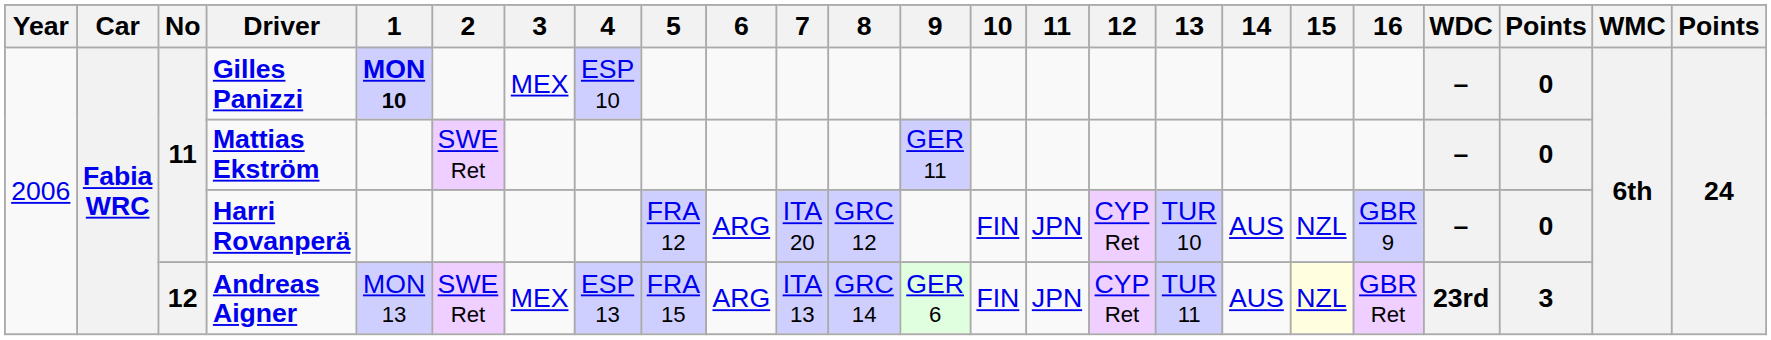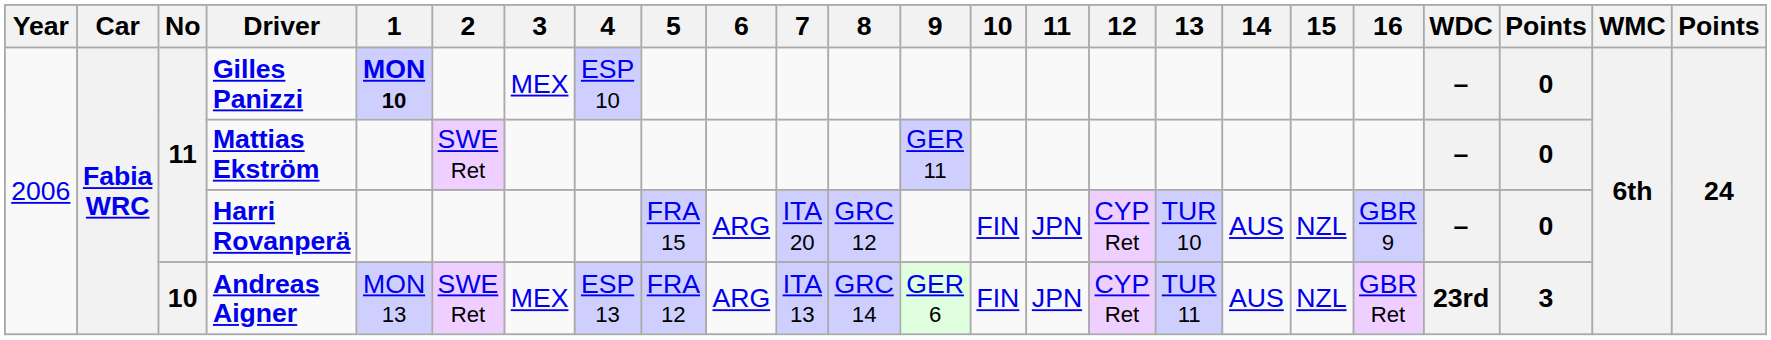Harri Rovanperä | 5: FRA 12 -> FRA 15
Andreas Aigner | No: 12 -> 10
Andreas Aigner | 5: FRA 15 -> FRA 12
Andreas Aigner | 15: lightyellow background -> no background
